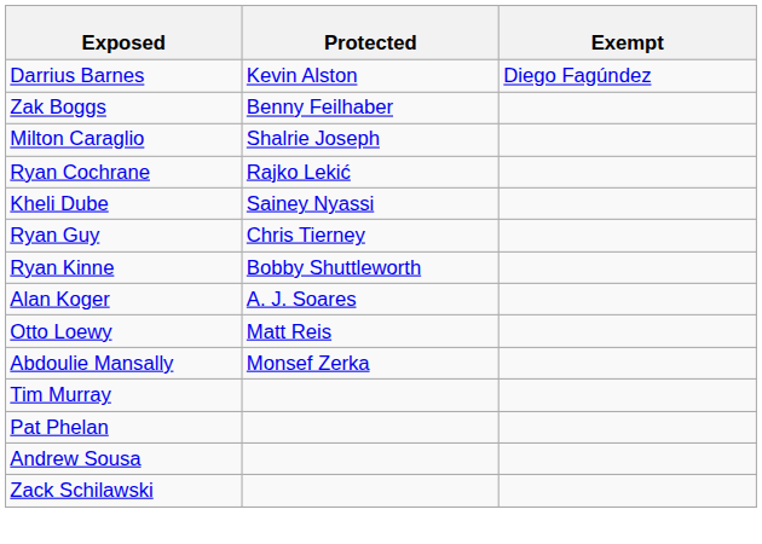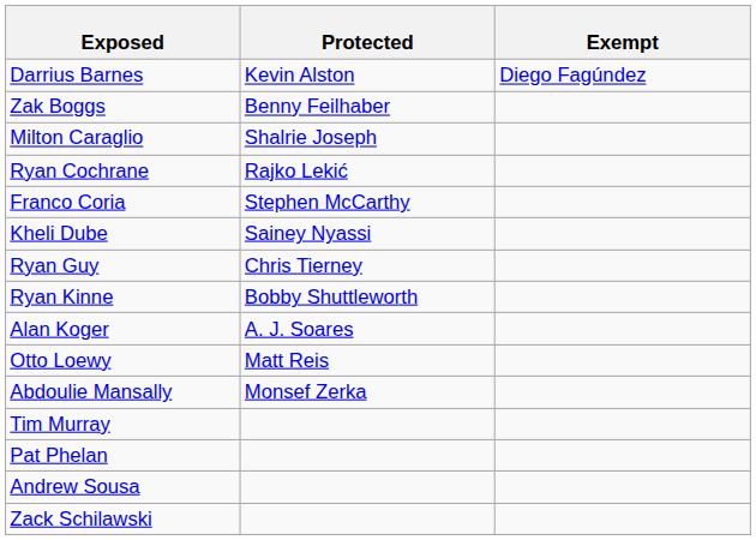+ row: Franco Coria | Stephen McCarthy
